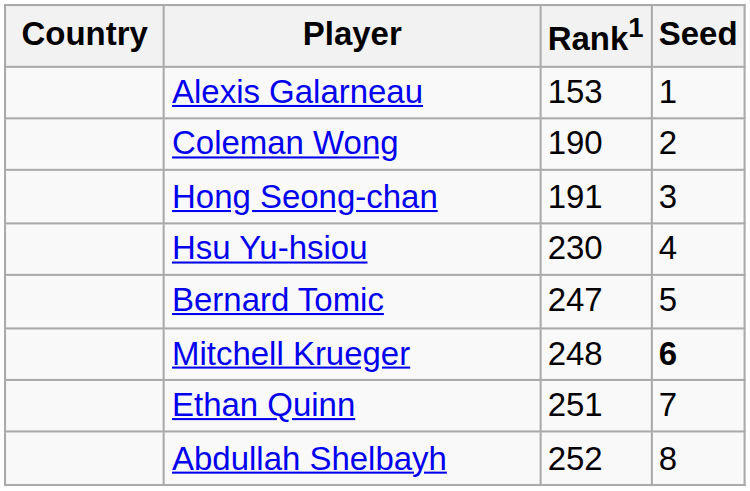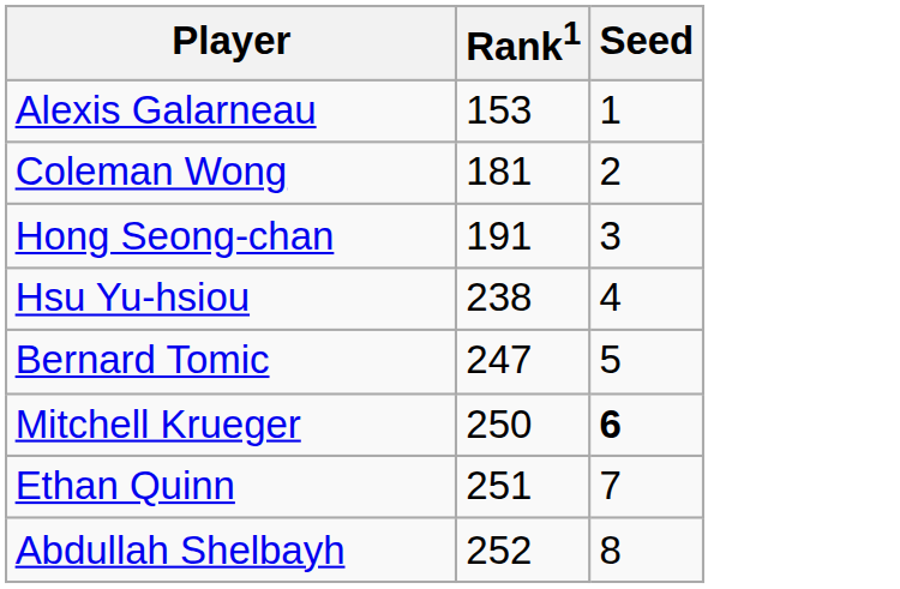- column: Country
Coleman Wong | Rank1: 190 -> 181
Hsu Yu-hsiou | Rank1: 230 -> 238
Mitchell Krueger | Rank1: 248 -> 250
